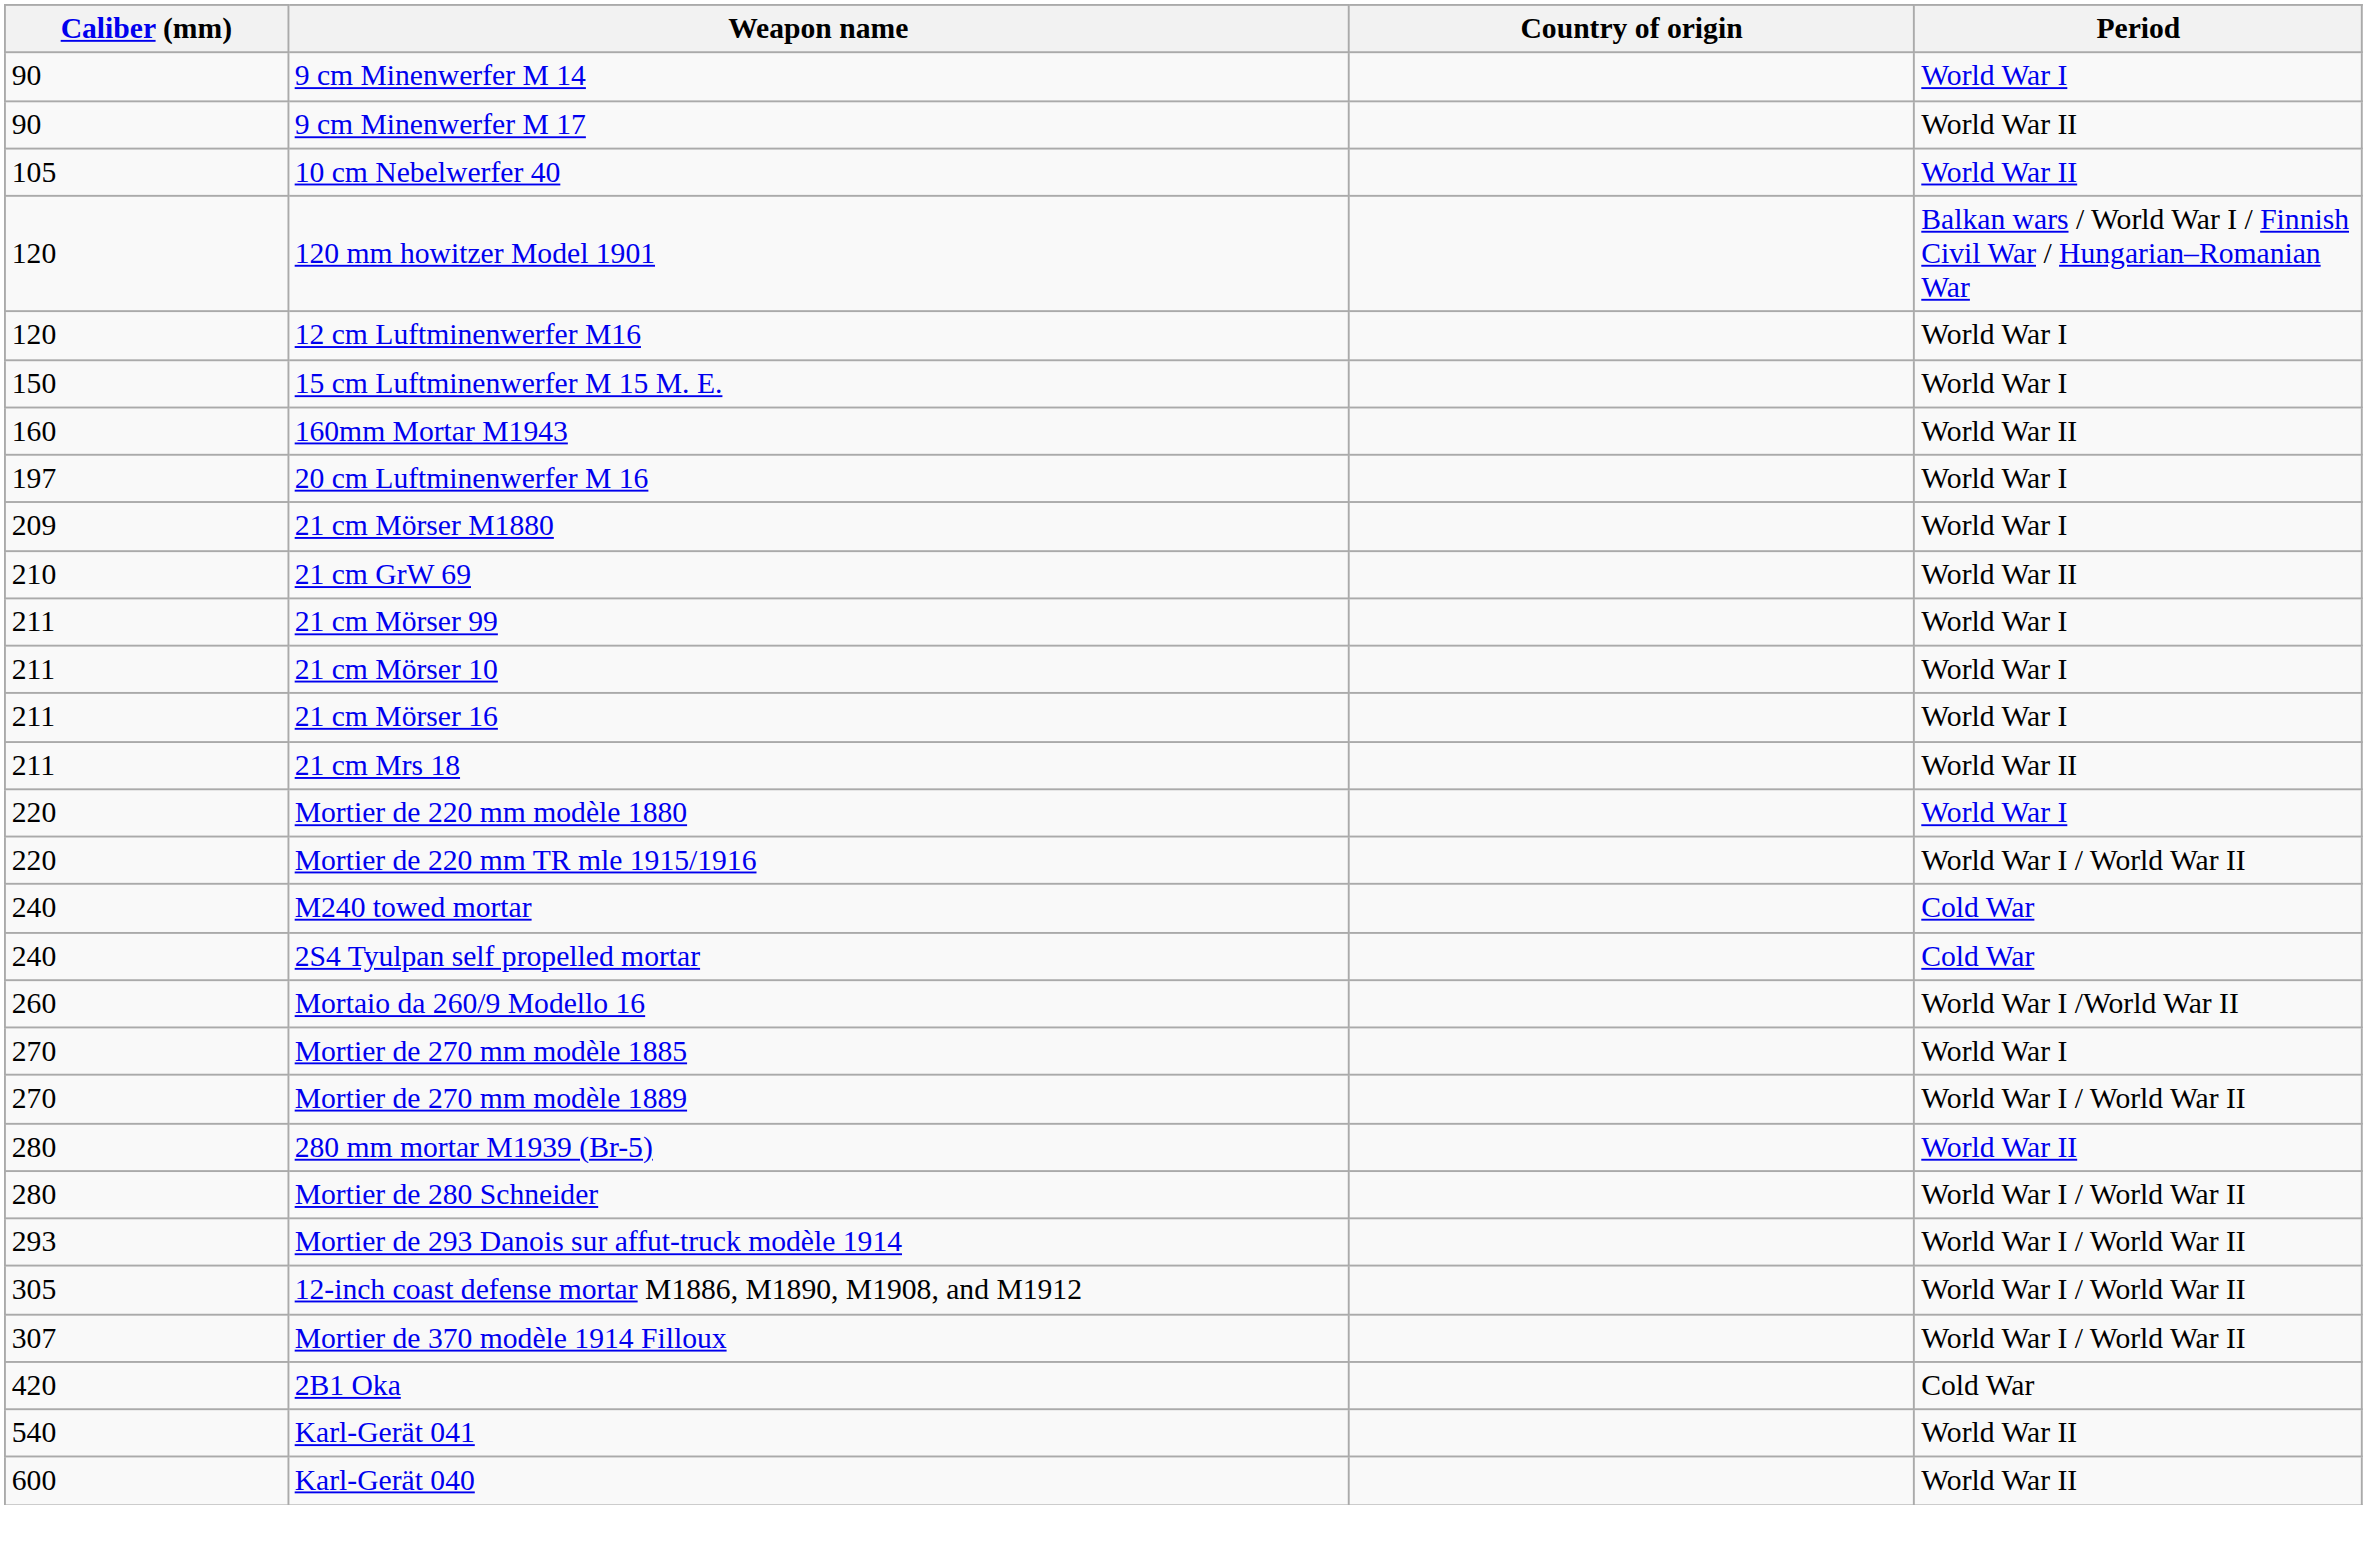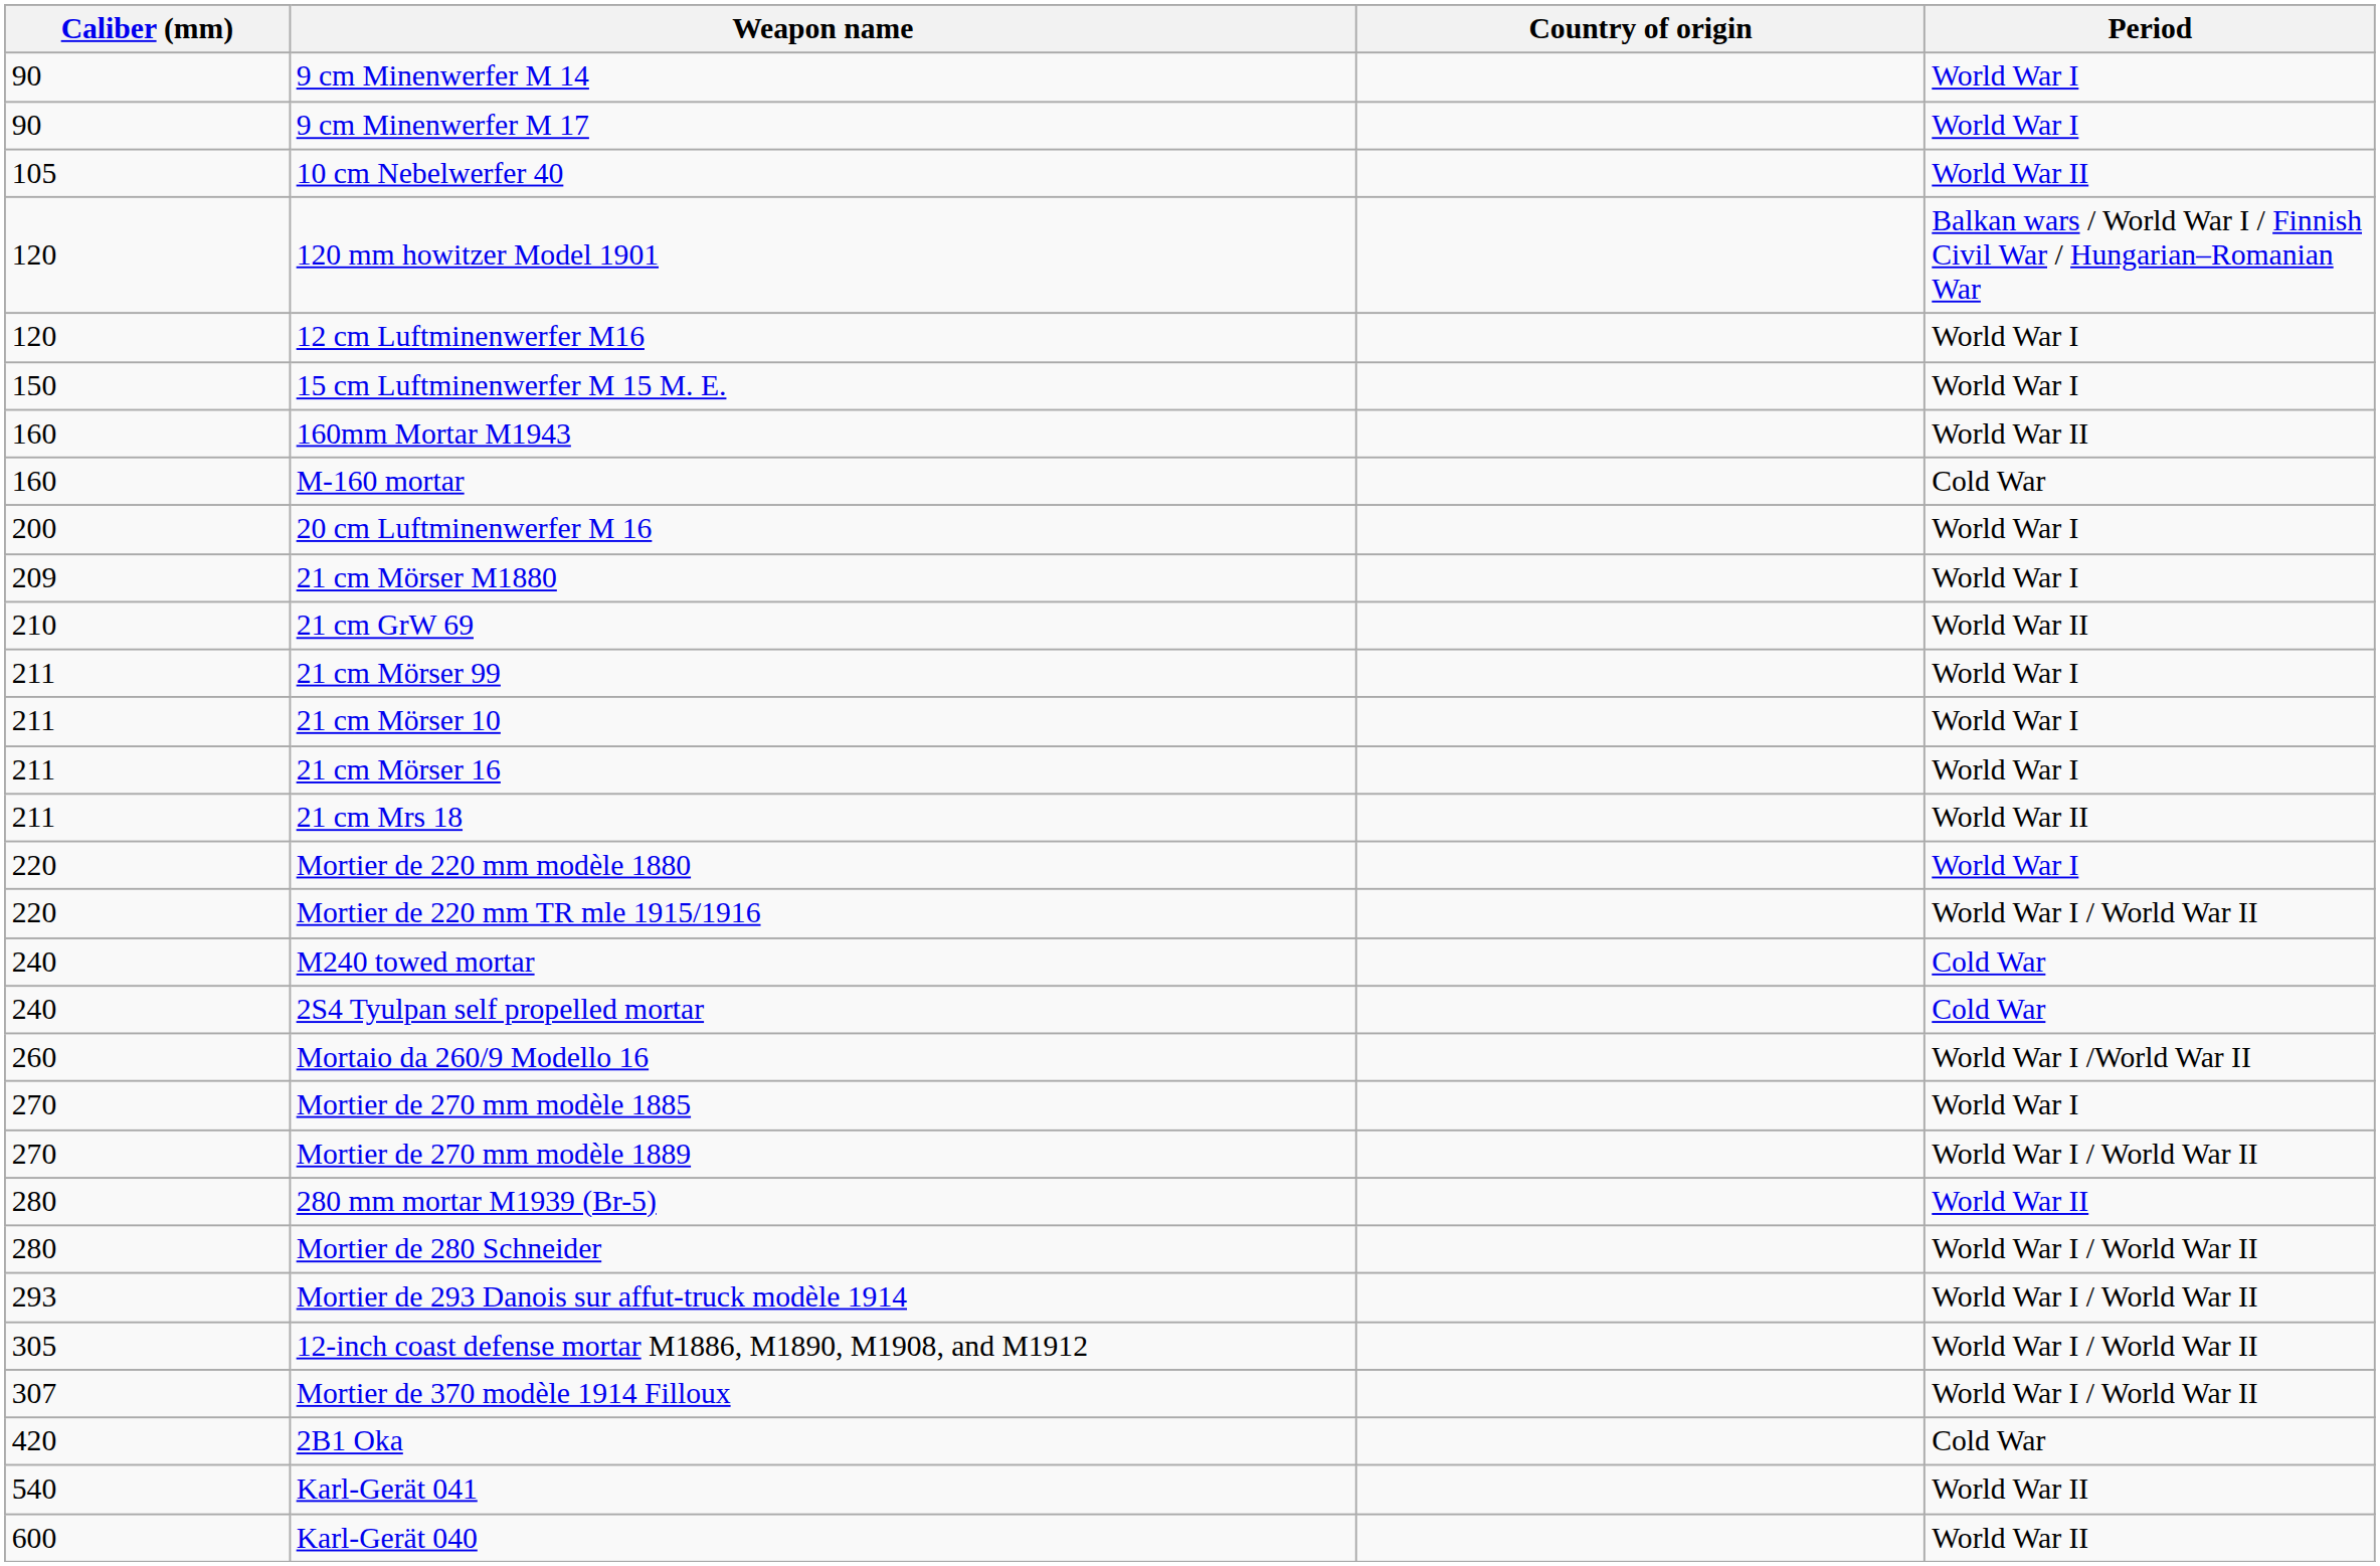9 cm Minenwerfer M 17 | Period: World War II -> World War I
+ row: 160 | M-160 mortar | Cold War
20 cm Luftminenwerfer M 16 | Caliber (mm): 197 -> 200
